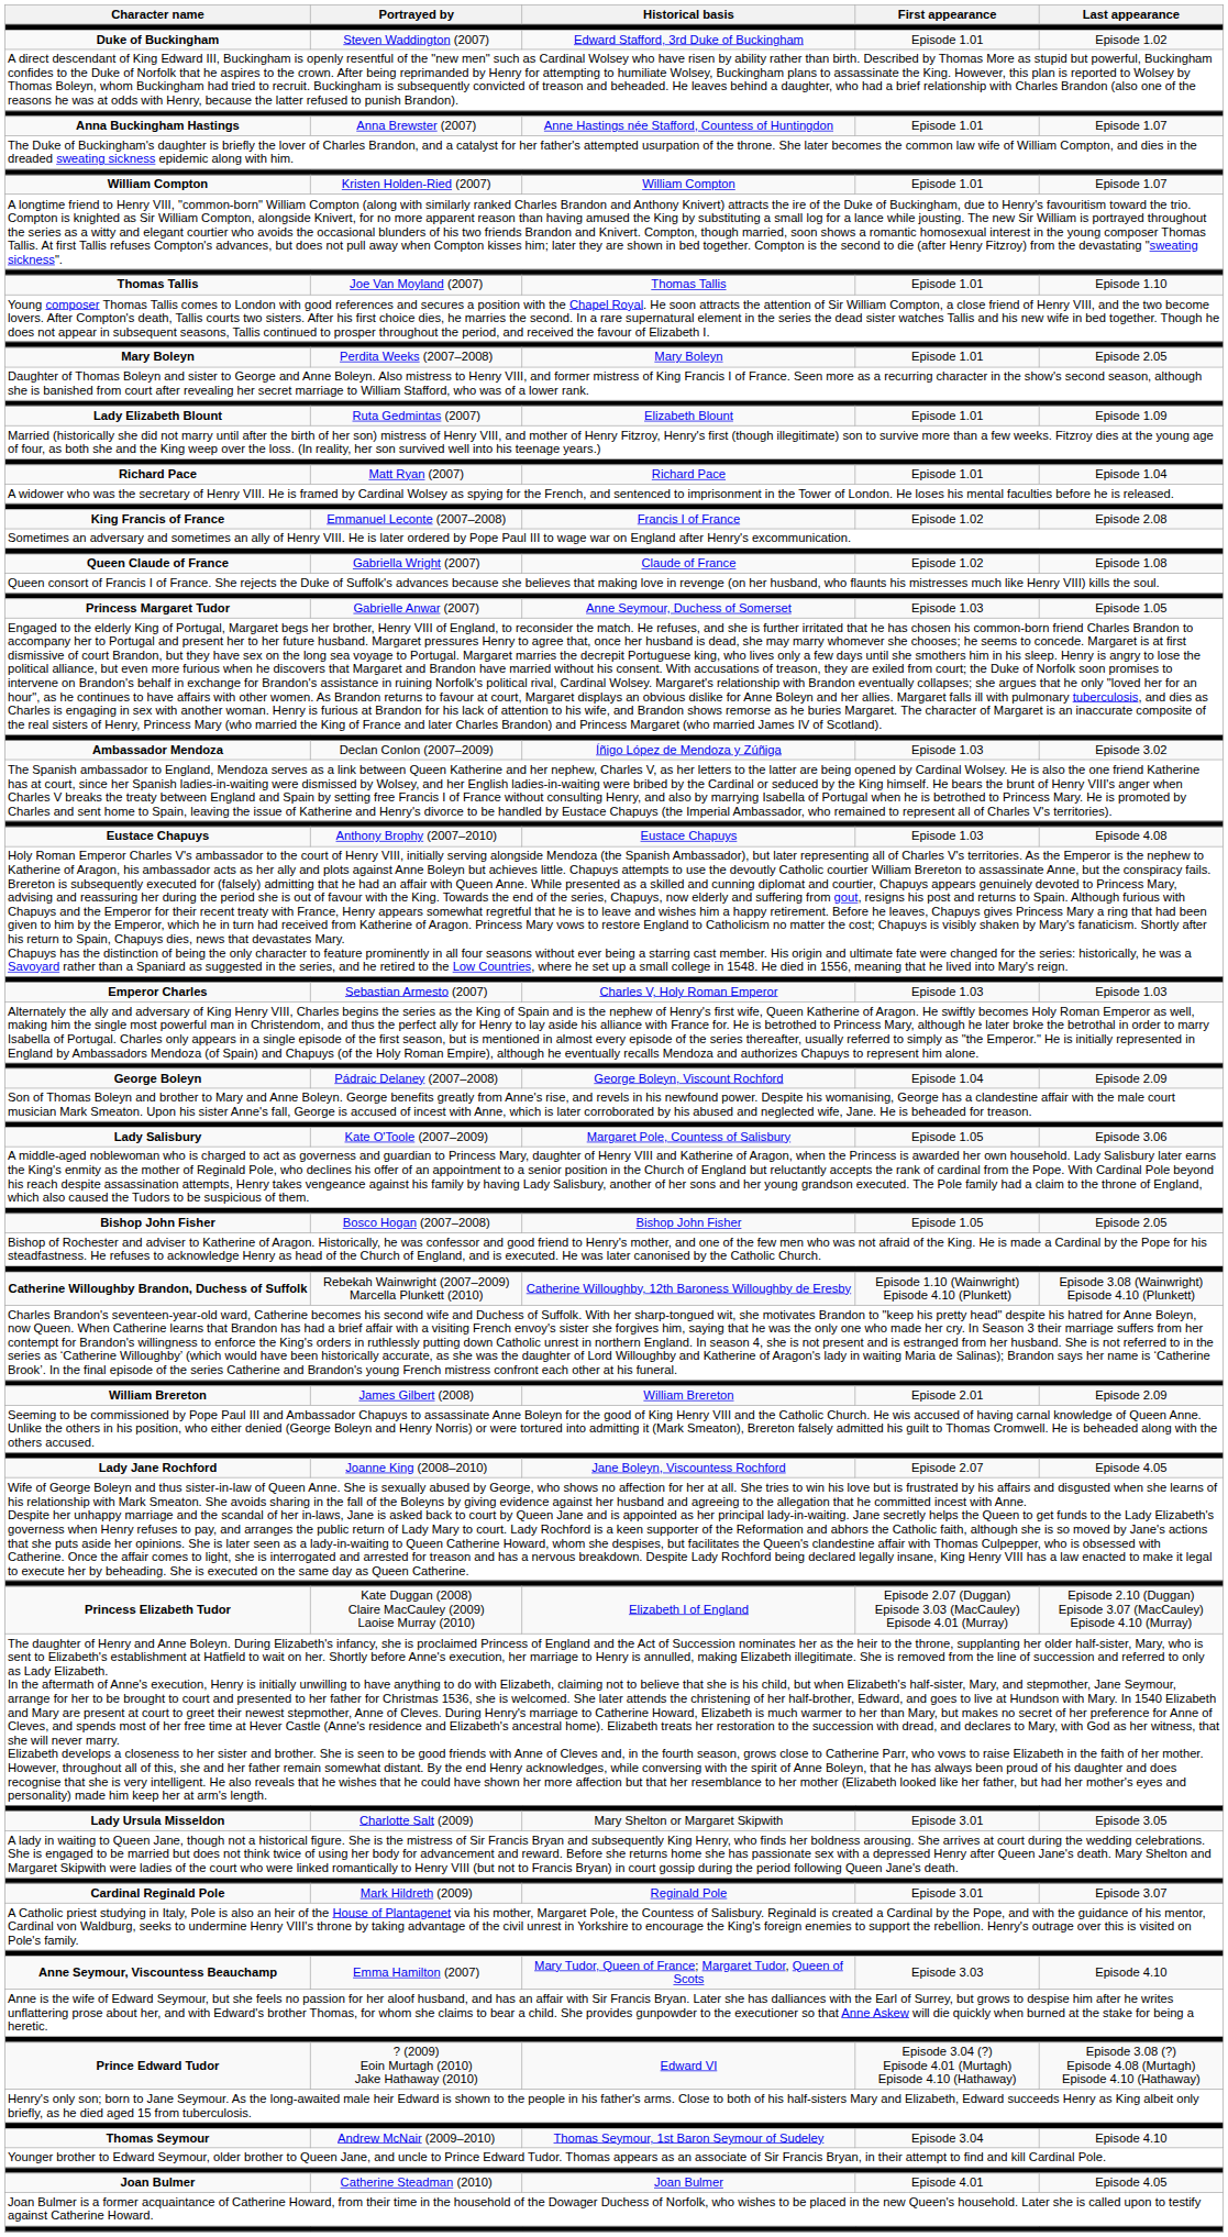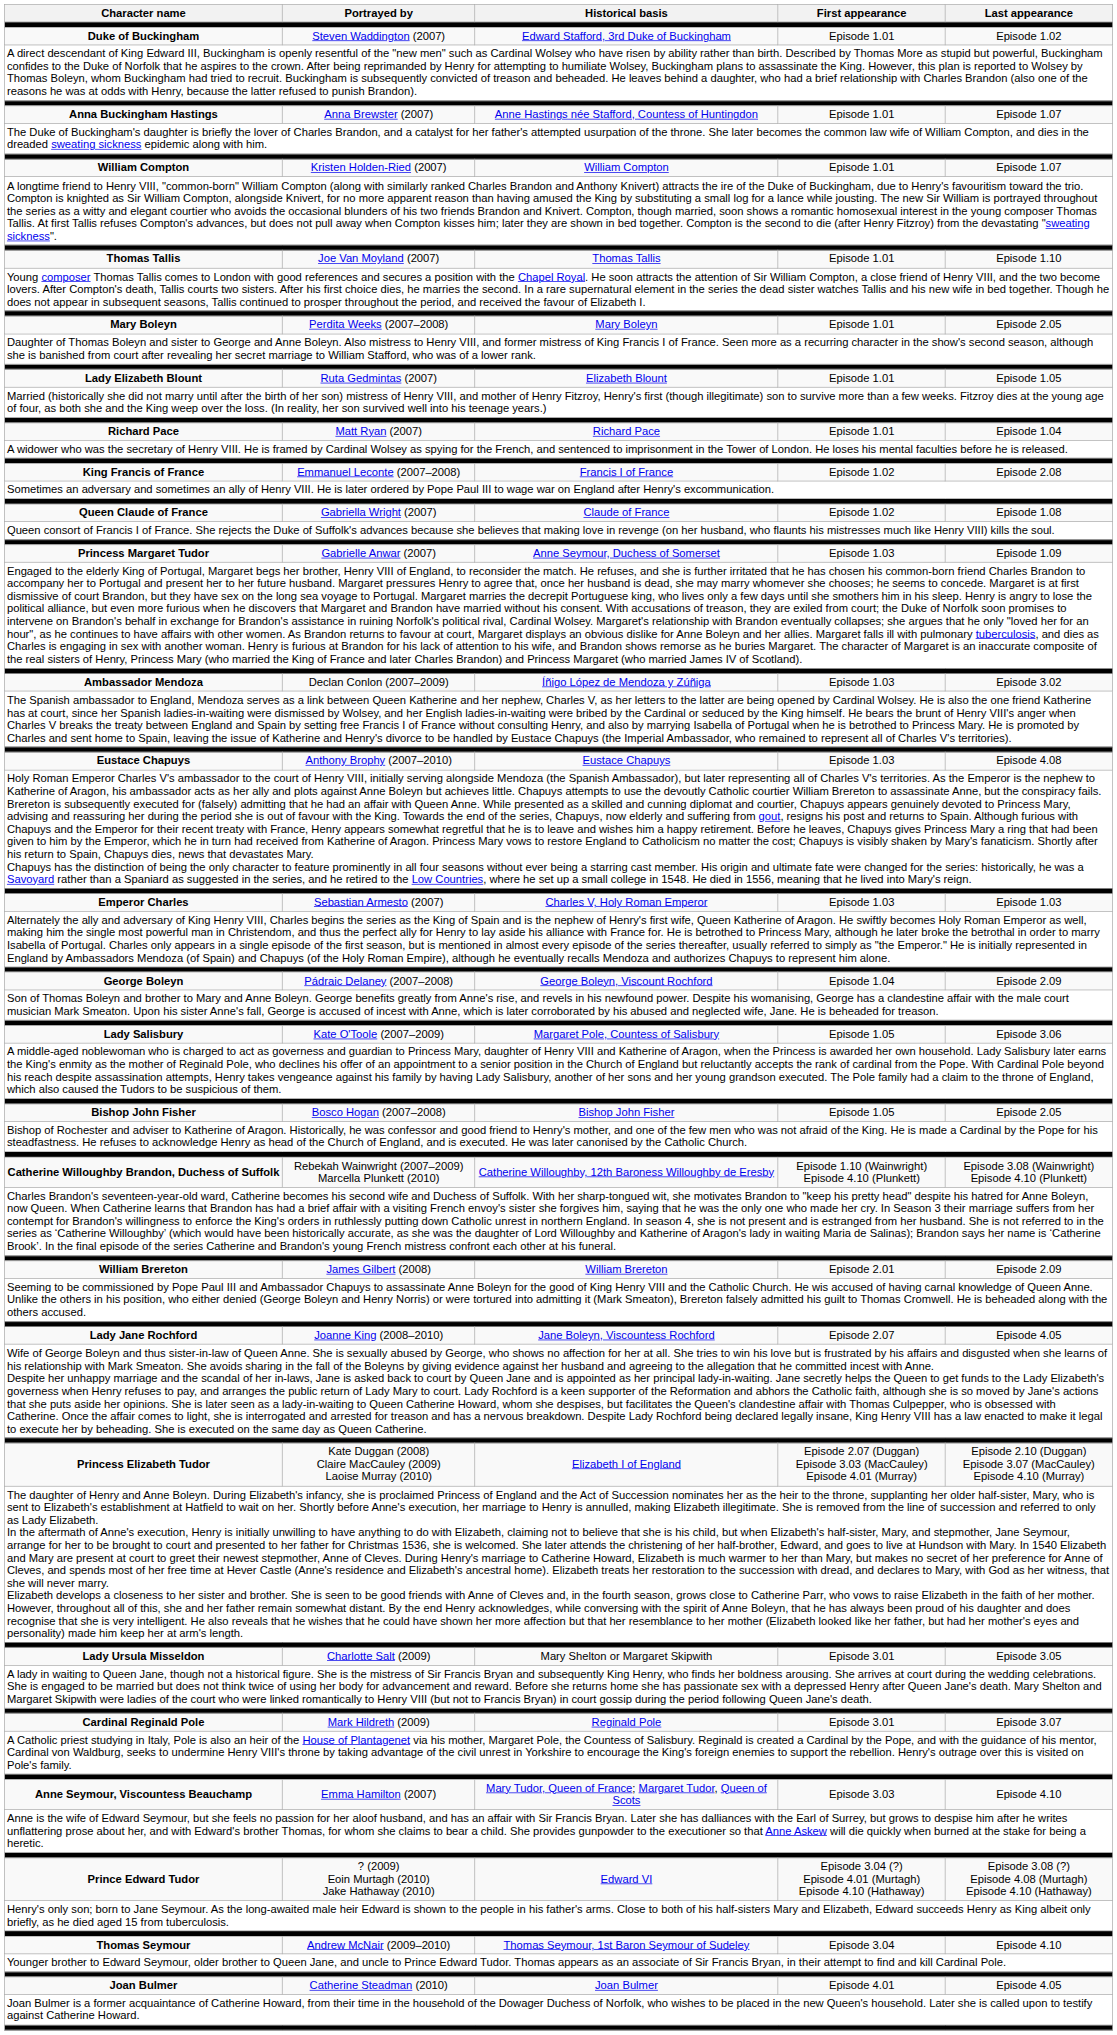Lady Elizabeth Blount | Last appearance: Episode 1.09 -> Episode 1.05
Princess Margaret Tudor | Last appearance: Episode 1.05 -> Episode 1.09
